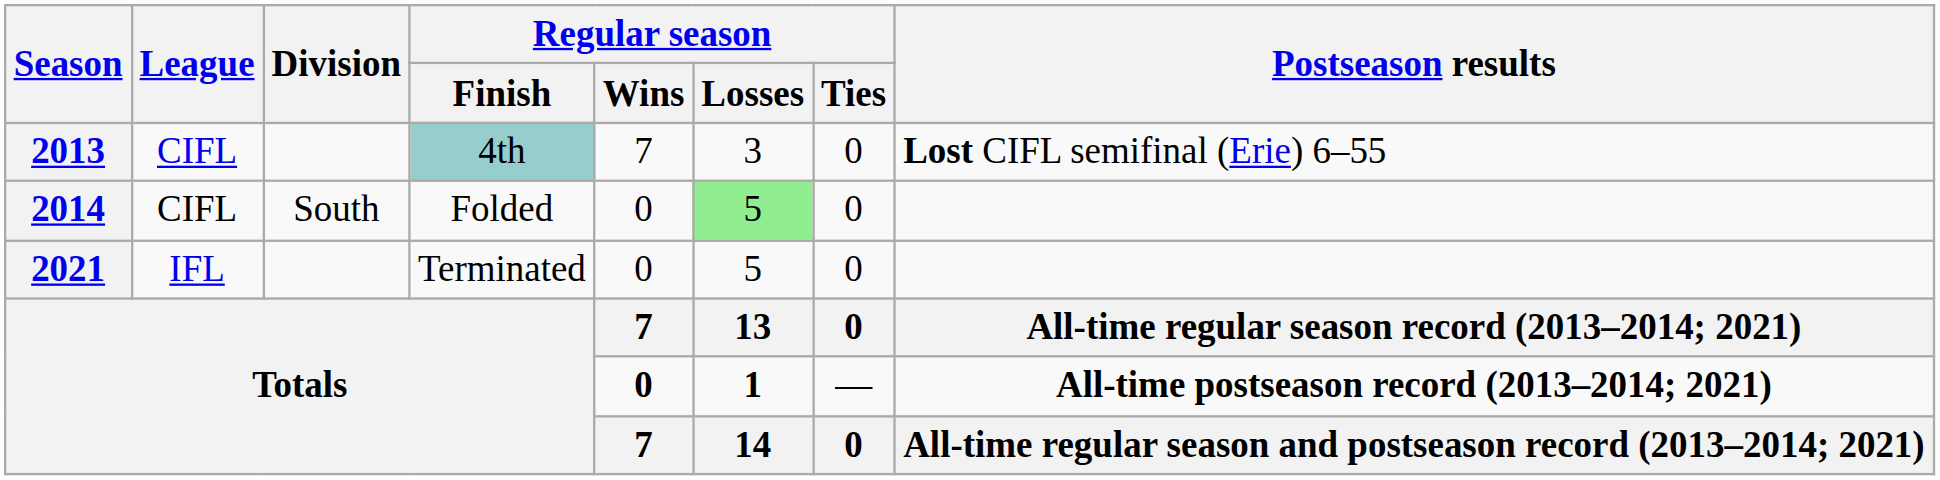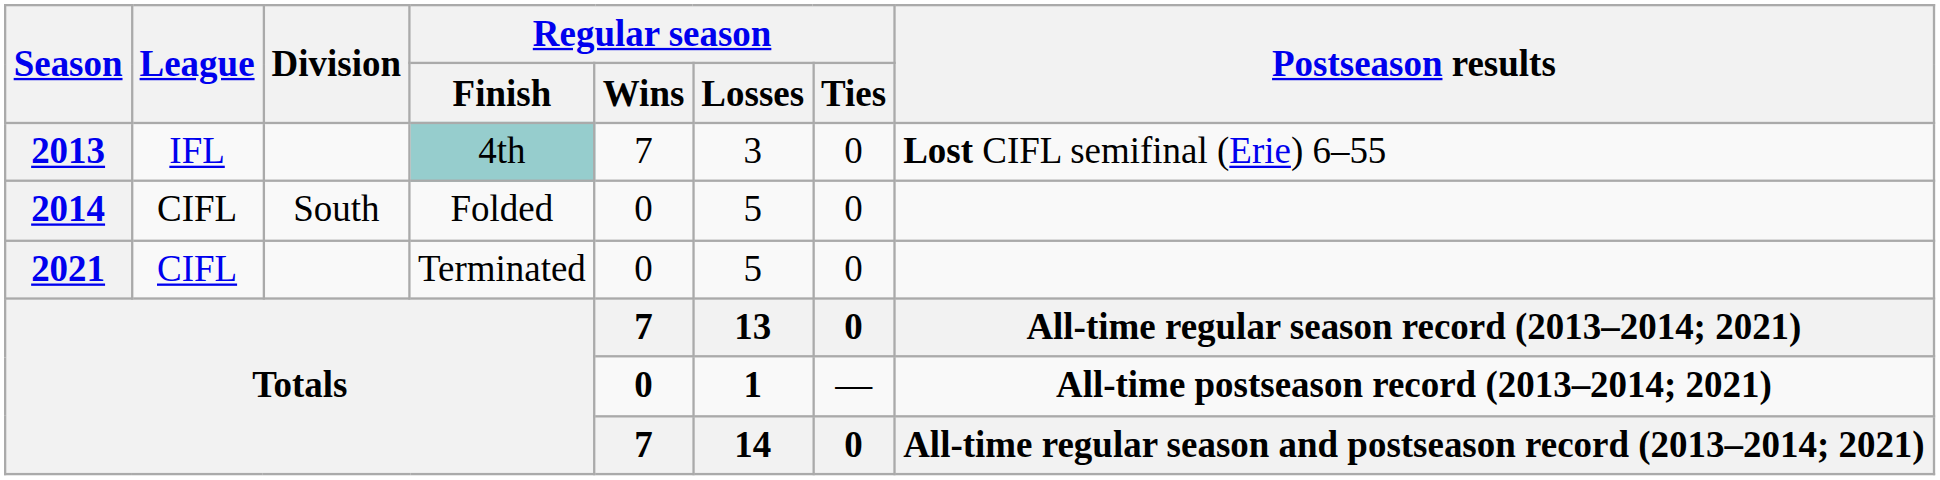2013 | League: CIFL -> IFL
2014 | Regular season / Losses: lightgreen background -> no background
2021 | League: IFL -> CIFL
